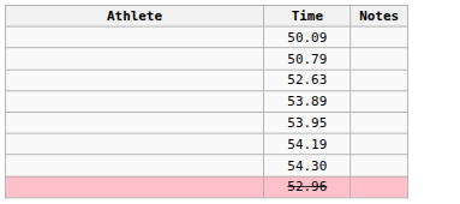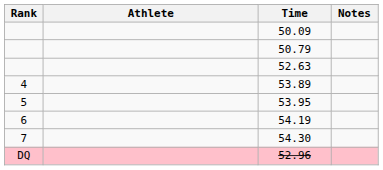+ column: Rank | 4 | 5 | 6 | 7 | DQ
